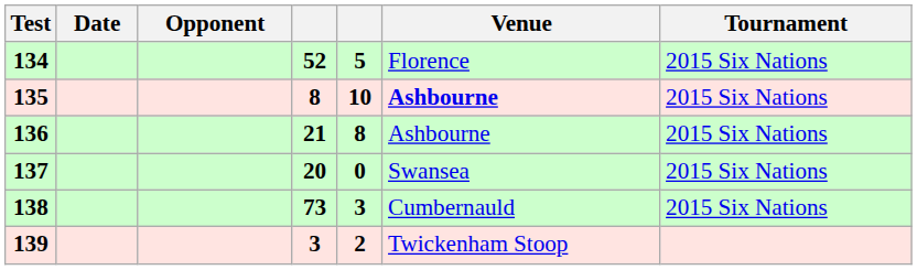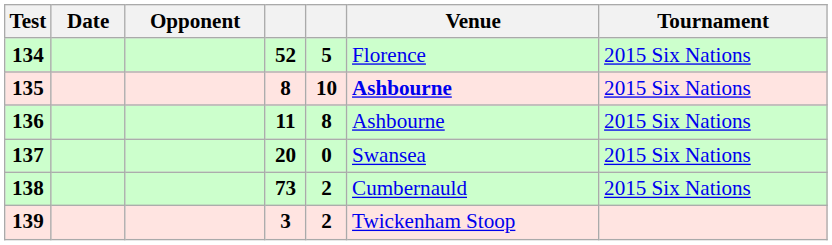136 | column 4: 21 -> 11
138 | column 5: 3 -> 2
